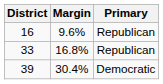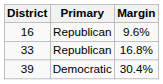columns swapped: Primary <-> Margin
